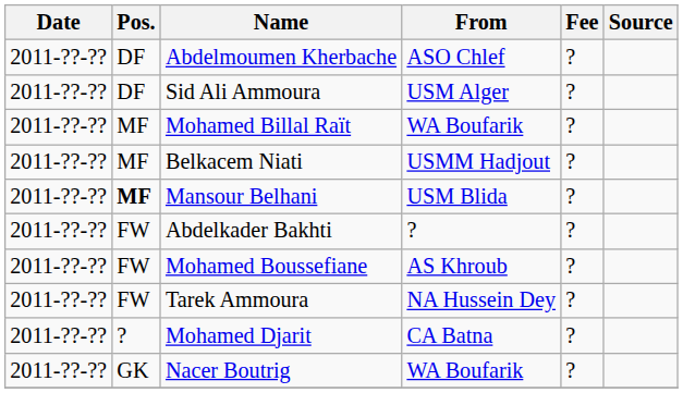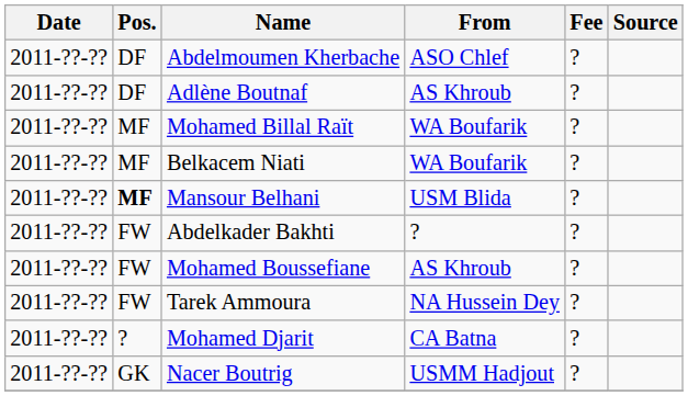+ row: 2011-??-?? | DF | Adlène Boutnaf | AS Khroub | ?
- row: 2011-??-?? | DF | Sid Ali Ammoura | USM Alger | ?
Belkacem Niati | From: USMM Hadjout -> WA Boufarik
Nacer Boutrig | From: WA Boufarik -> USMM Hadjout
